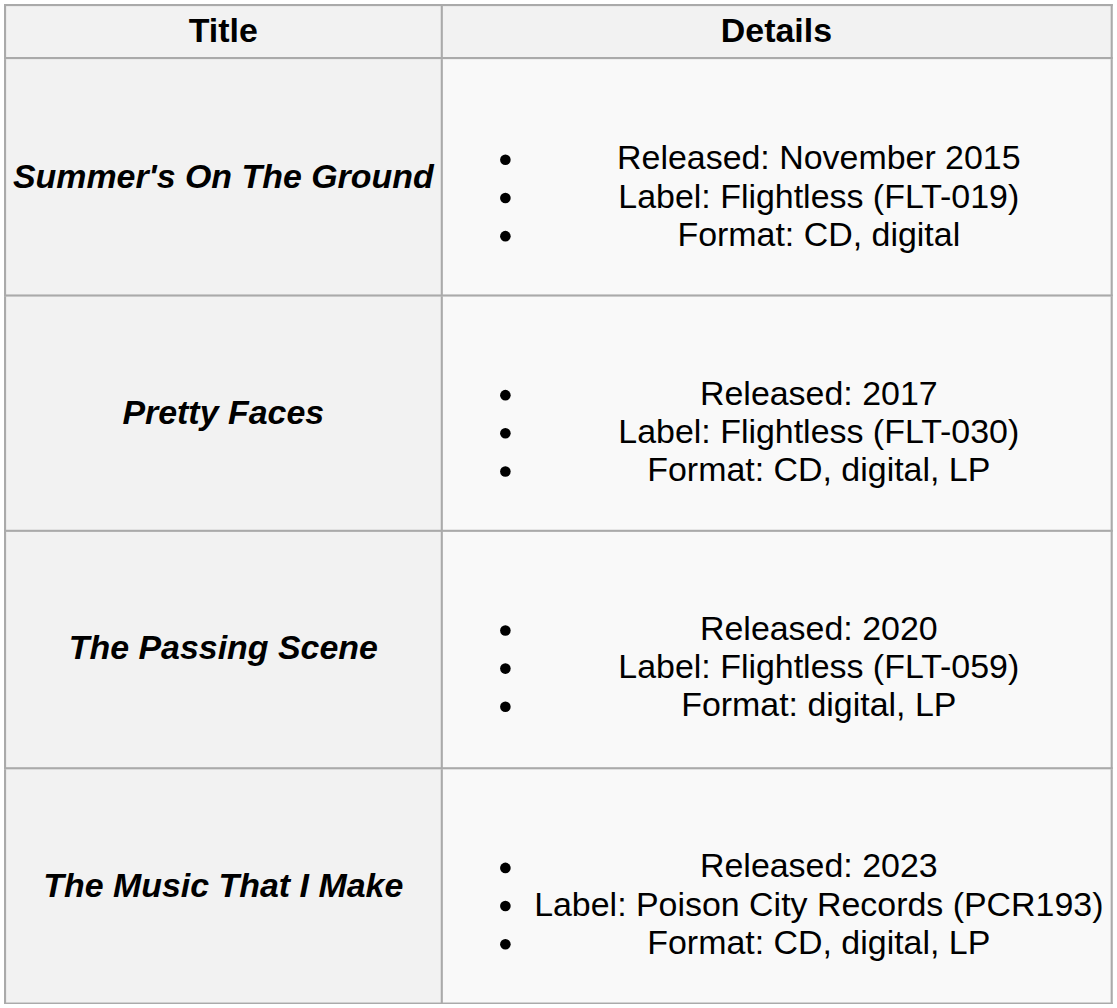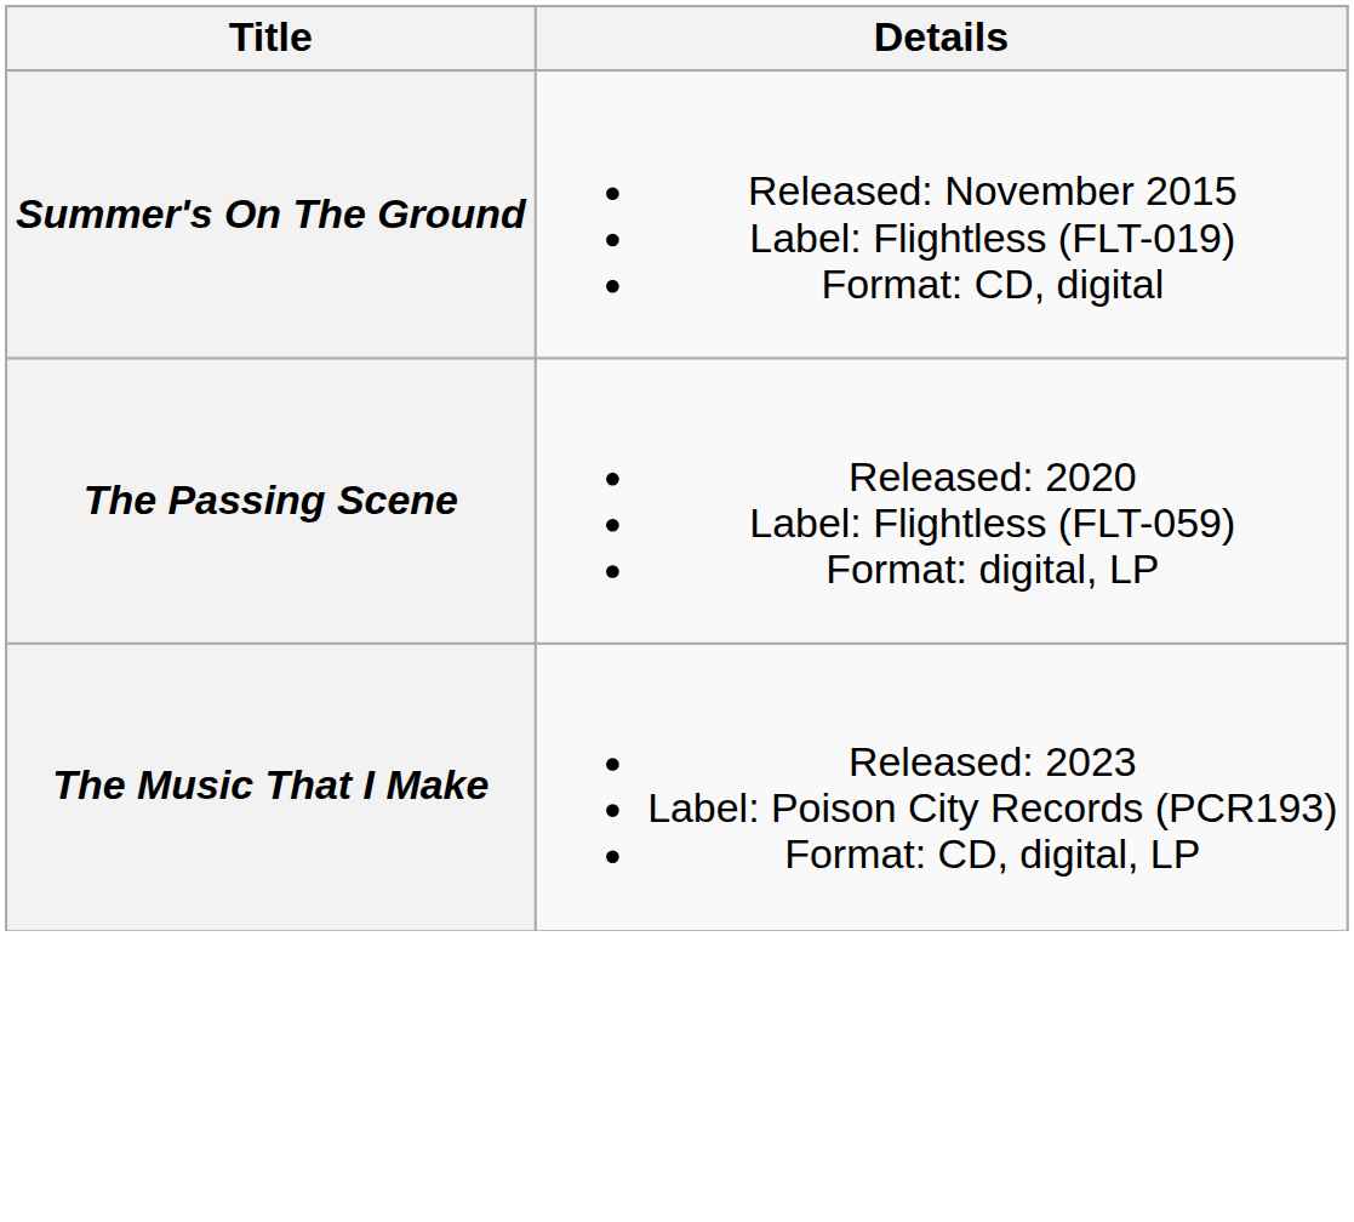- row: Pretty Faces | Released: 2017 Label: Flightless (FLT-030) Format: CD, digital, LP
